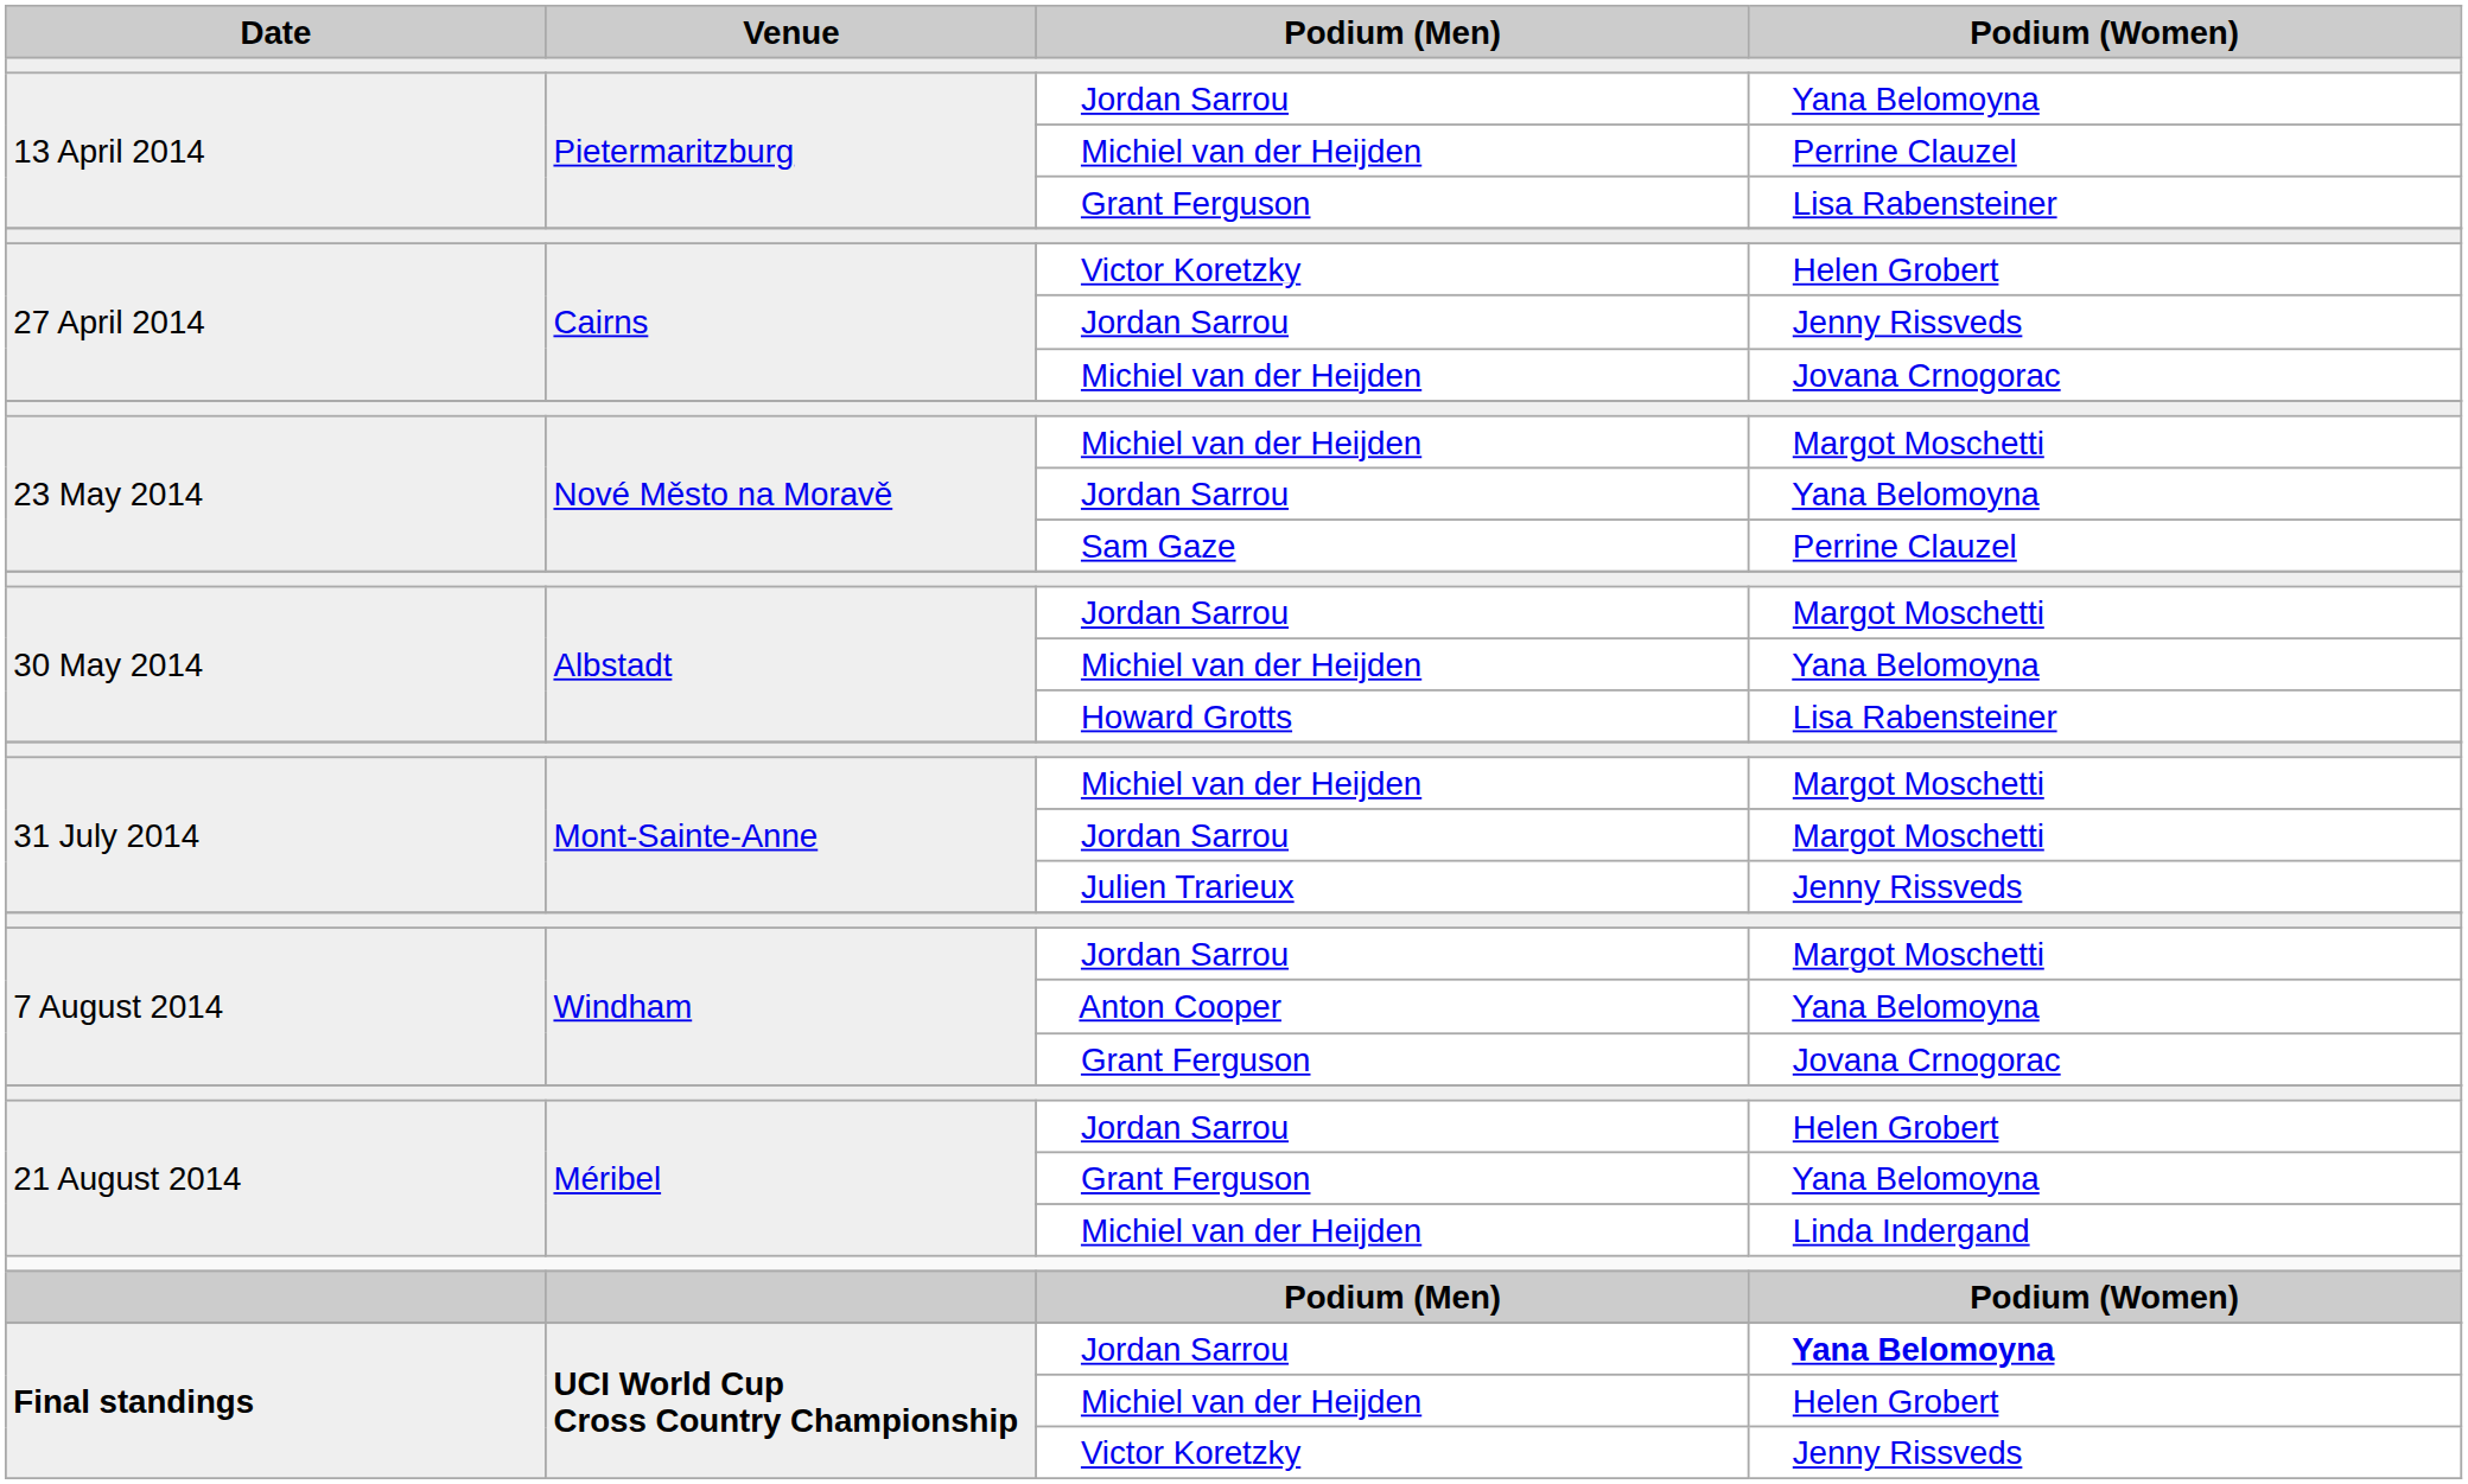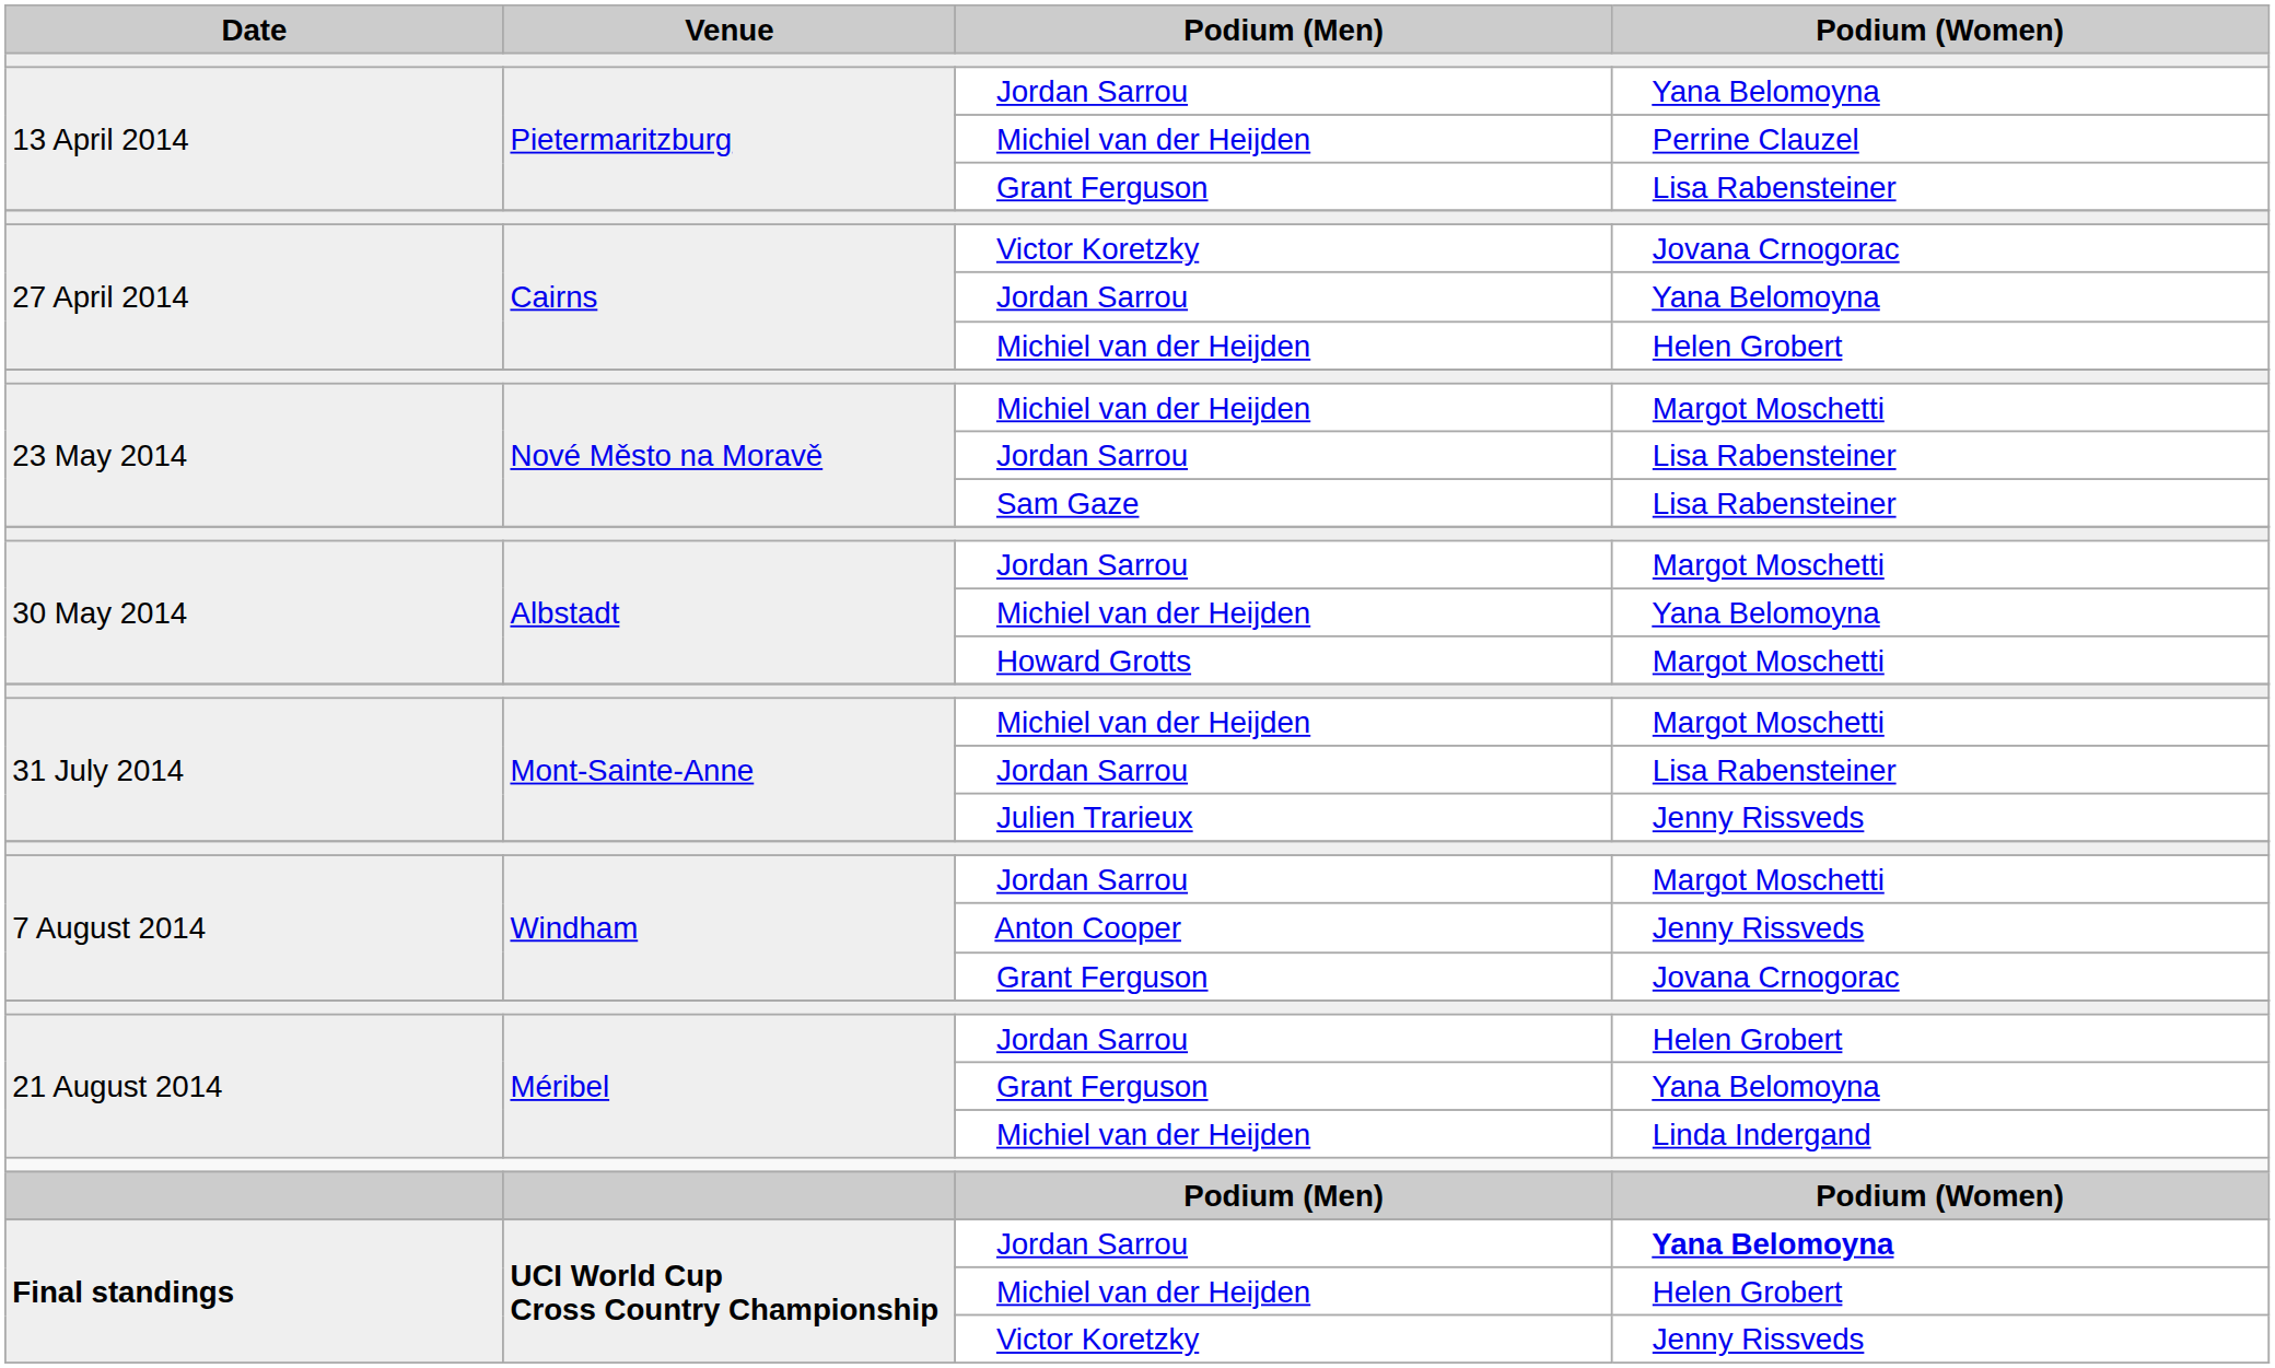27 April 2014 / Victor Koretzky | Podium (Women): Helen Grobert -> Jovana Crnogorac
27 April 2014 / Jordan Sarrou | Podium (Women): Jenny Rissveds -> Yana Belomoyna
27 April 2014 / Michiel van der Heijden | Podium (Women): Jovana Crnogorac -> Helen Grobert
23 May 2014 / Jordan Sarrou | Podium (Women): Yana Belomoyna -> Lisa Rabensteiner
Sam Gaze | Podium (Women): Perrine Clauzel -> Lisa Rabensteiner
Howard Grotts | Podium (Women): Lisa Rabensteiner -> Margot Moschetti
31 July 2014 / Jordan Sarrou | Podium (Women): Margot Moschetti -> Lisa Rabensteiner
Anton Cooper | Podium (Women): Yana Belomoyna -> Jenny Rissveds
